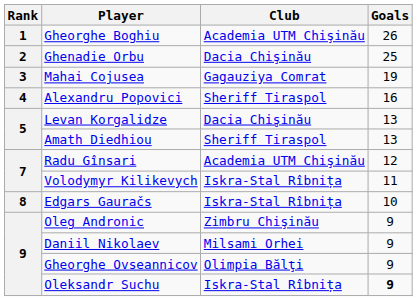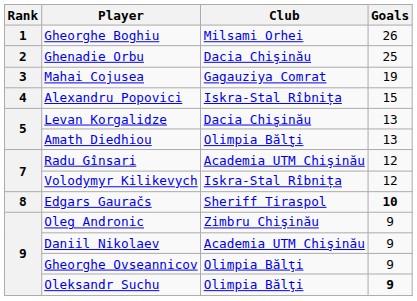Gheorghe Boghiu | Club: Academia UTM Chişinău -> Milsami Orhei
Alexandru Popovici | Club: Sheriff Tiraspol -> Iskra-Stal Rîbnița
Alexandru Popovici | Goals: 16 -> 15
Amath Diedhiou | Club: Sheriff Tiraspol -> Olimpia Bălţi
Volodymyr Kilikevych | Goals: 11 -> 12
Edgars Gauračs | Club: Iskra-Stal Rîbnița -> Sheriff Tiraspol
Edgars Gauračs | Goals: normal -> bold
Daniil Nikolaev | Club: Milsami Orhei -> Academia UTM Chişinău
Oleksandr Suchu | Club: Iskra-Stal Rîbnița -> Olimpia Bălţi
